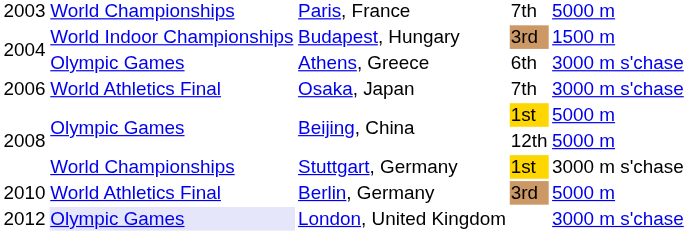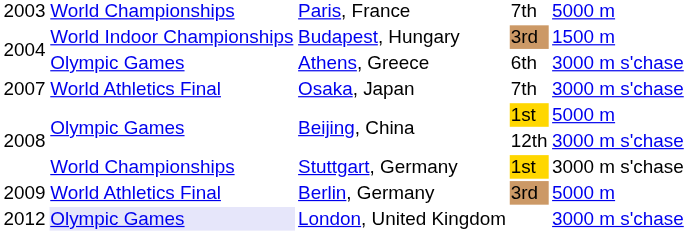Osaka, Japan | column 1: 2006 -> 2007
Beijing, China / 12th | column 5: 5000 m -> 3000 m s'chase
Berlin, Germany | column 1: 2010 -> 2009
